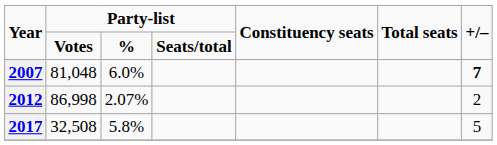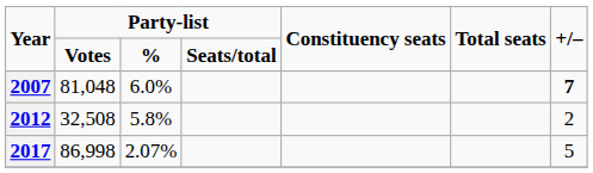2012 | column 2: 86,998 -> 32,508
2012 | column 3: 2.07% -> 5.8%
2017 | column 2: 32,508 -> 86,998
2017 | column 3: 5.8% -> 2.07%
